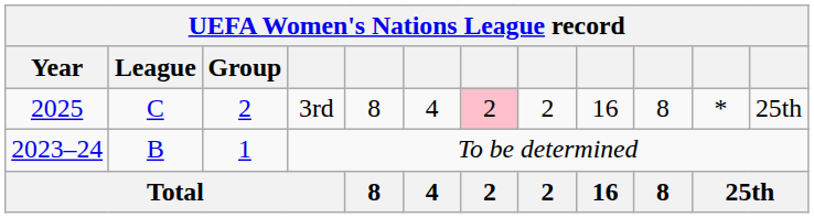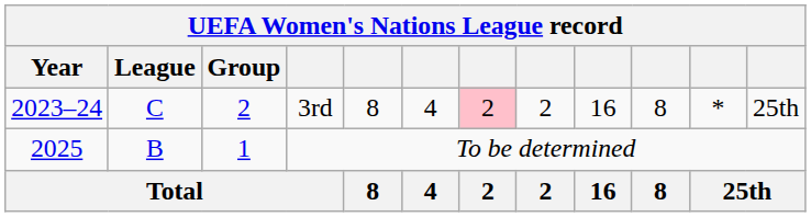3rd | Year: 2025 -> 2023–24
To be determined | Year: 2023–24 -> 2025
